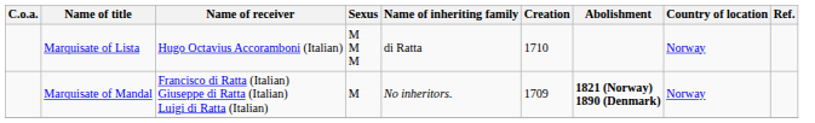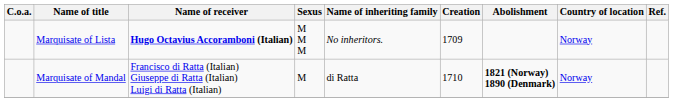Marquisate of Lista | Name of receiver: normal -> bold
Marquisate of Lista | Name of inheriting family: di Ratta -> No inheritors.
Marquisate of Lista | Creation: 1710 -> 1709
Marquisate of Mandal | Name of inheriting family: No inheritors. -> di Ratta
Marquisate of Mandal | Creation: 1709 -> 1710
